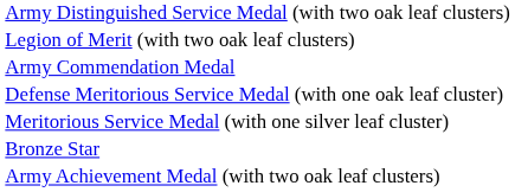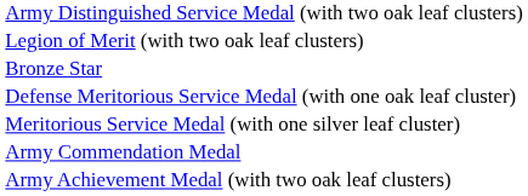rows swapped: Bronze Star <-> Army Commendation Medal
